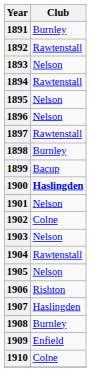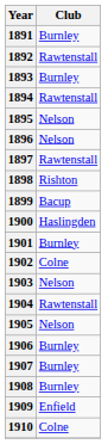1893 | Club: Nelson -> Burnley
1898 | Club: Burnley -> Rishton
1900 | Club: bold -> normal
1901 | Club: Nelson -> Burnley
1906 | Club: Rishton -> Burnley
1907 | Club: Haslingden -> Burnley
